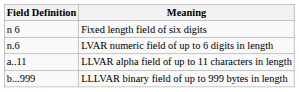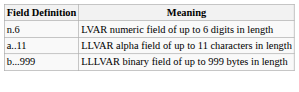- row: n 6 | Fixed length field of six digits
